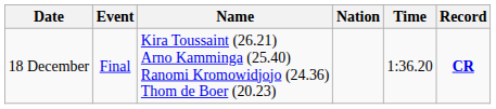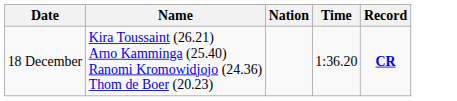- column: Event | Final
